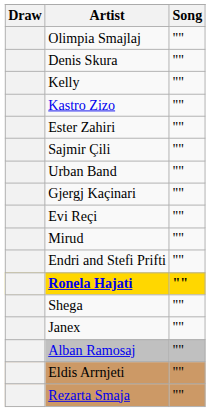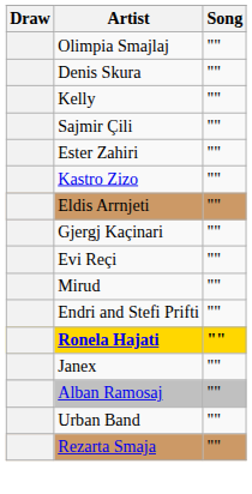rows swapped: Sajmir Çili <-> Kastro Zizo
rows swapped: Urban Band <-> Eldis Arrnjeti
- row: Shega | ""
